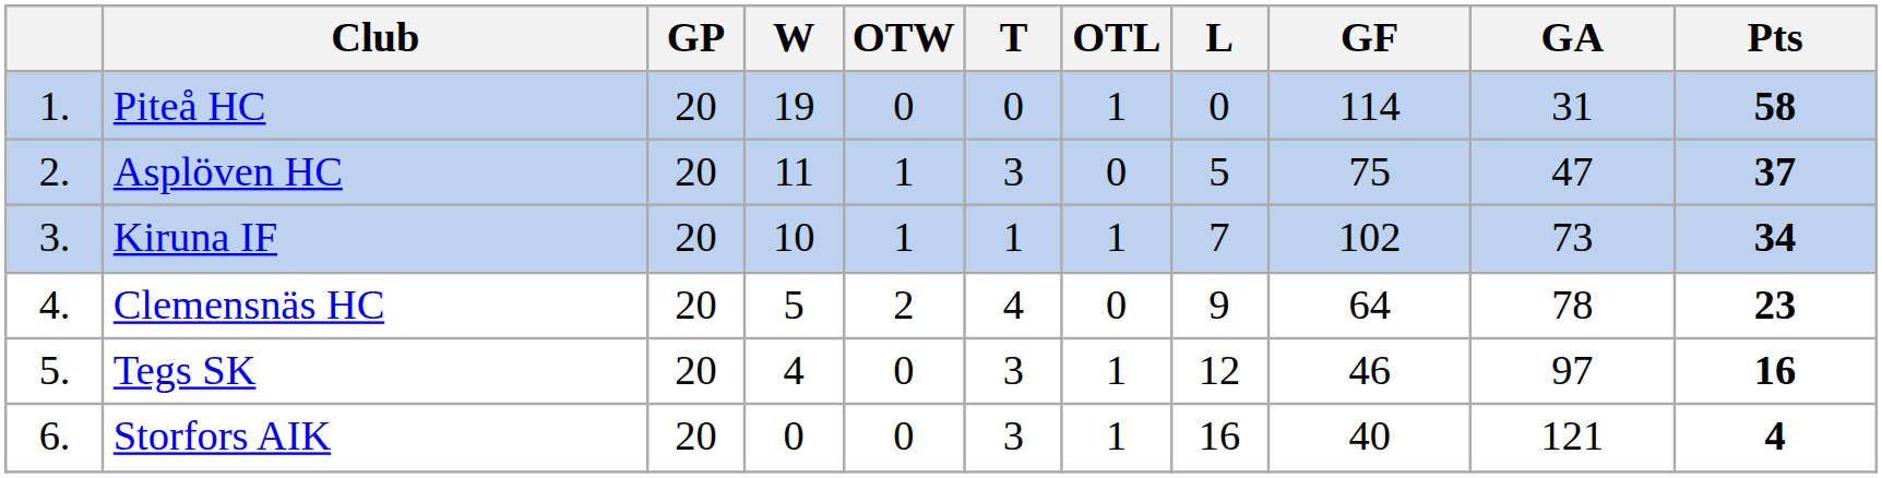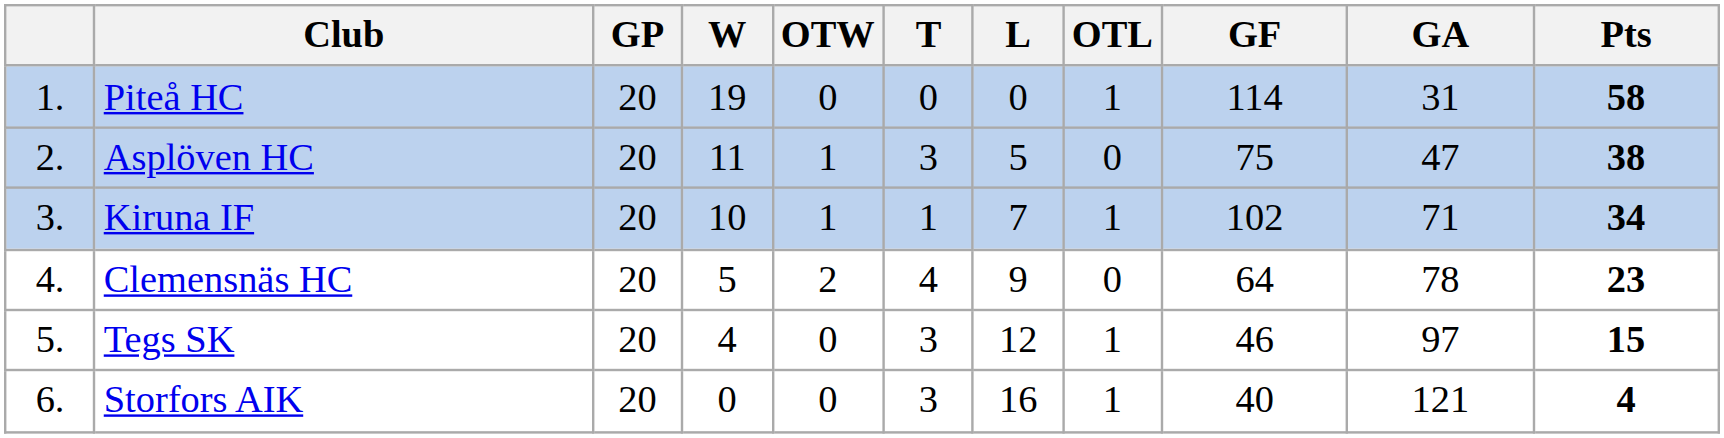columns swapped: OTL <-> L
Asplöven HC | Pts: 37 -> 38
Kiruna IF | GA: 73 -> 71
Tegs SK | Pts: 16 -> 15
